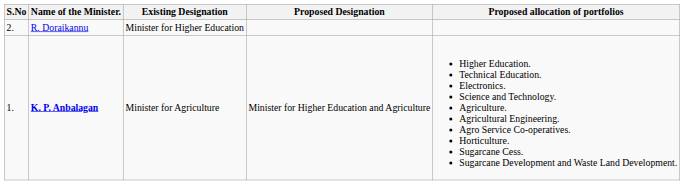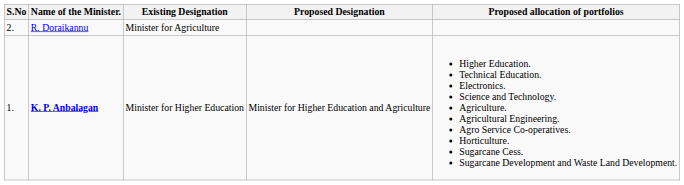R. Doraikannu | Existing Designation: Minister for Higher Education -> Minister for Agriculture
K. P. Anbalagan | Existing Designation: Minister for Agriculture -> Minister for Higher Education
